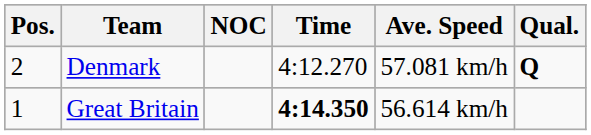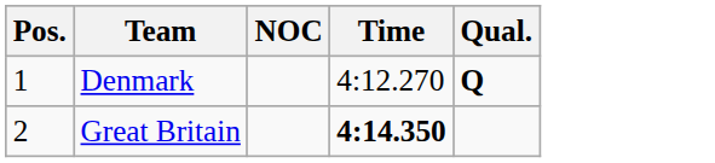- column: Ave. Speed | 57.081 km/h | 56.614 km/h
Denmark | Pos.: 2 -> 1
Great Britain | Pos.: 1 -> 2
